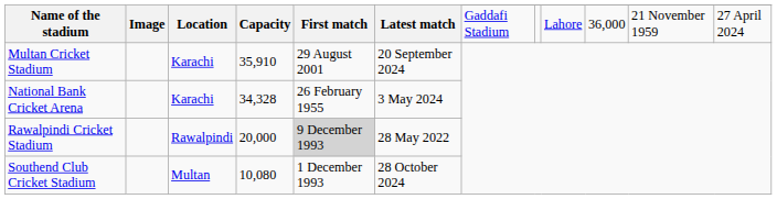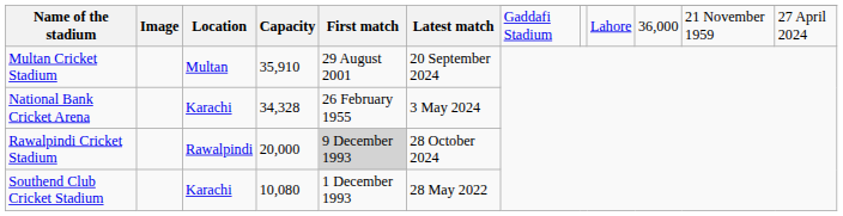Multan Cricket Stadium | Location: Karachi -> Multan
Rawalpindi Cricket Stadium | Latest match: 28 May 2022 -> 28 October 2024
Southend Club Cricket Stadium | Location: Multan -> Karachi
Southend Club Cricket Stadium | Latest match: 28 October 2024 -> 28 May 2022
